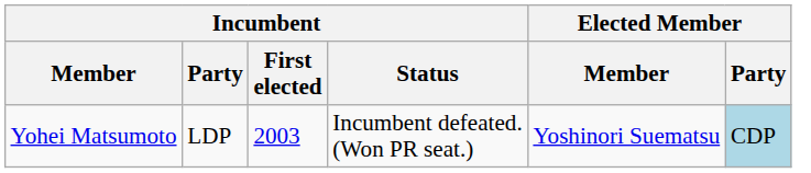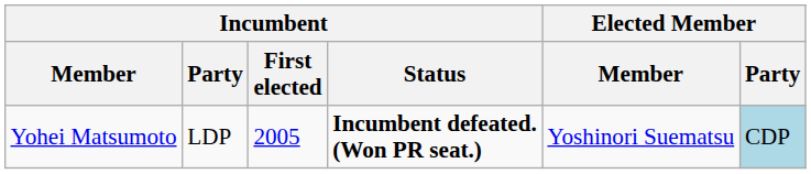Yohei Matsumoto | Incumbent / First elected: 2003 -> 2005
Yohei Matsumoto | Incumbent / Status: normal -> bold
